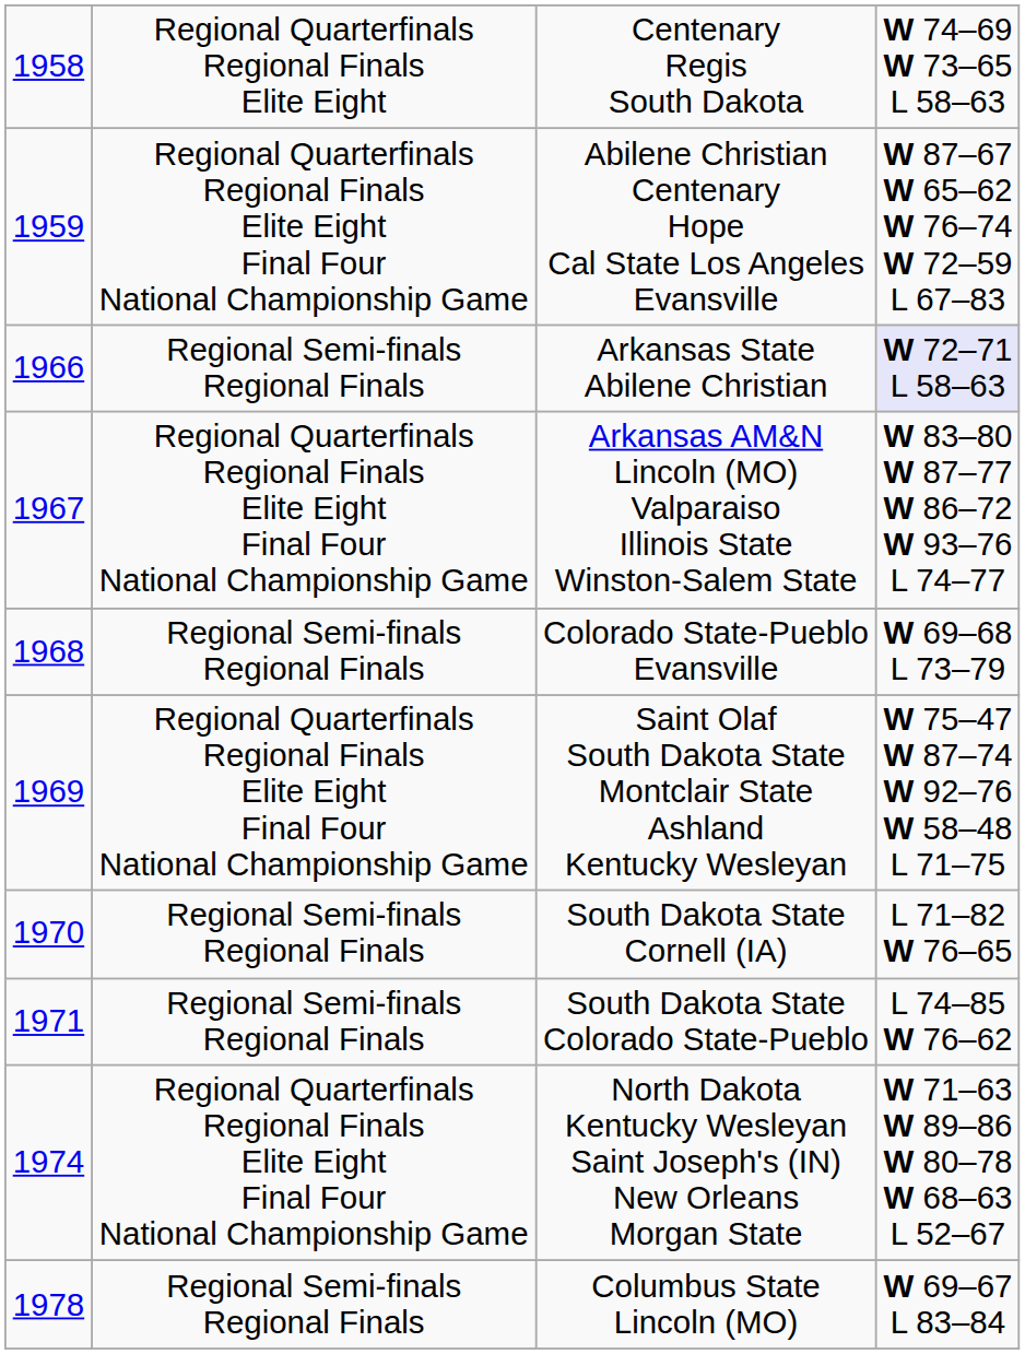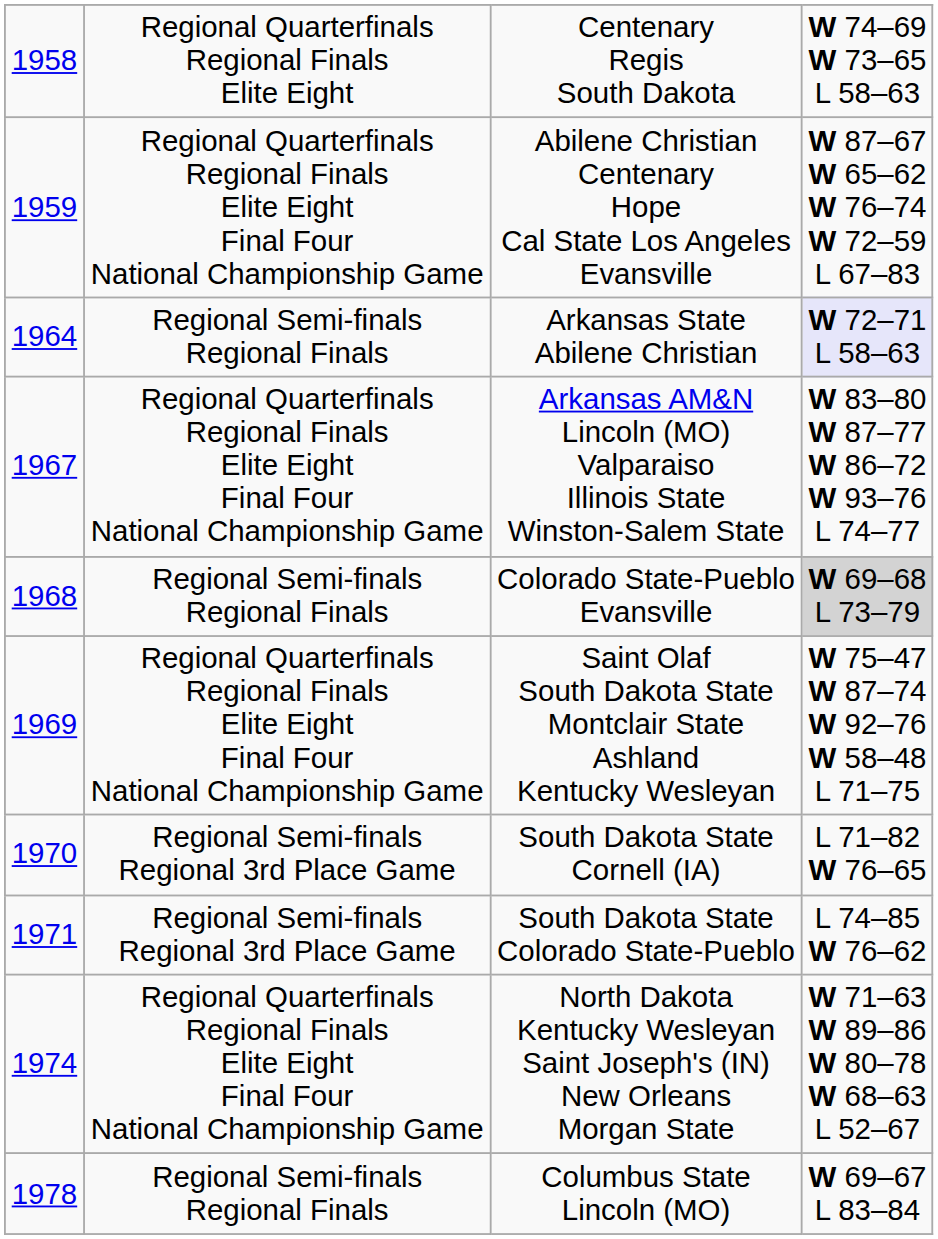Arkansas State Abilene Christian | column 1: 1966 -> 1964
Colorado State-Pueblo Evansville | column 4: no background -> lightgrey background
South Dakota State Cornell (IA) | column 2: Regional Semi-finals Regional Finals -> Regional Semi-finals Regional 3rd Place Game
South Dakota State Colorado State-Pueblo | column 2: Regional Semi-finals Regional Finals -> Regional Semi-finals Regional 3rd Place Game
